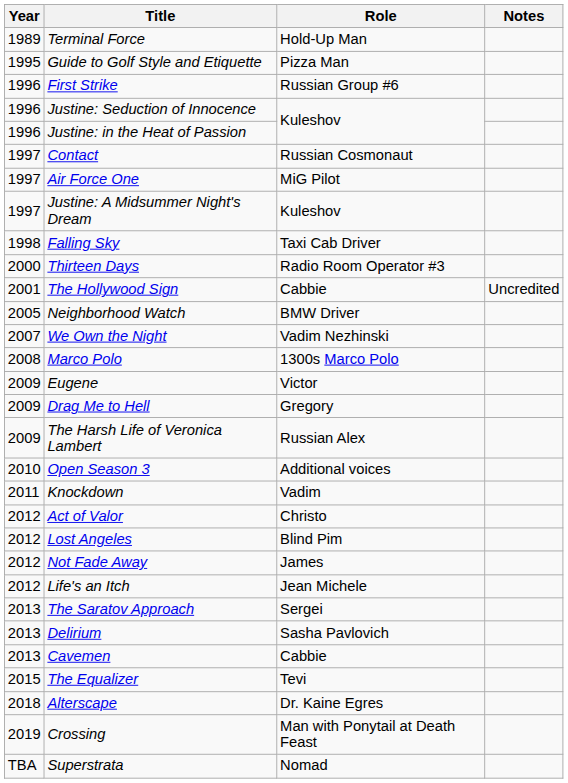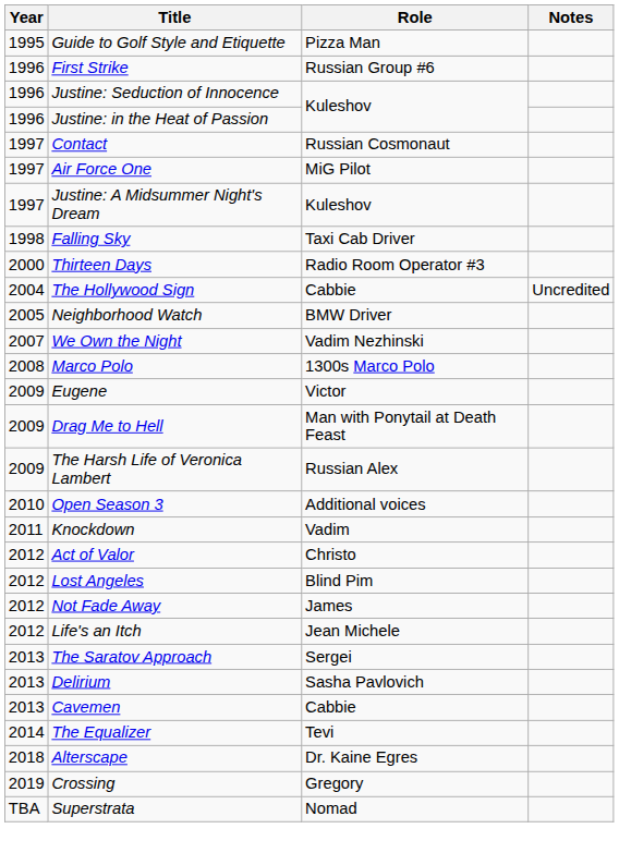- row: 1989 | Terminal Force | Hold-Up Man
The Hollywood Sign | Year: 2001 -> 2004
Drag Me to Hell | Role: Gregory -> Man with Ponytail at Death Feast
The Equalizer | Year: 2015 -> 2014
Crossing | Role: Man with Ponytail at Death Feast -> Gregory
